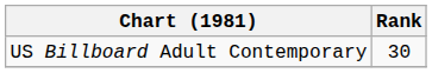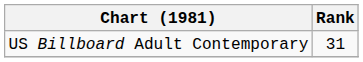US Billboard Adult Contemporary | Rank: 30 -> 31
